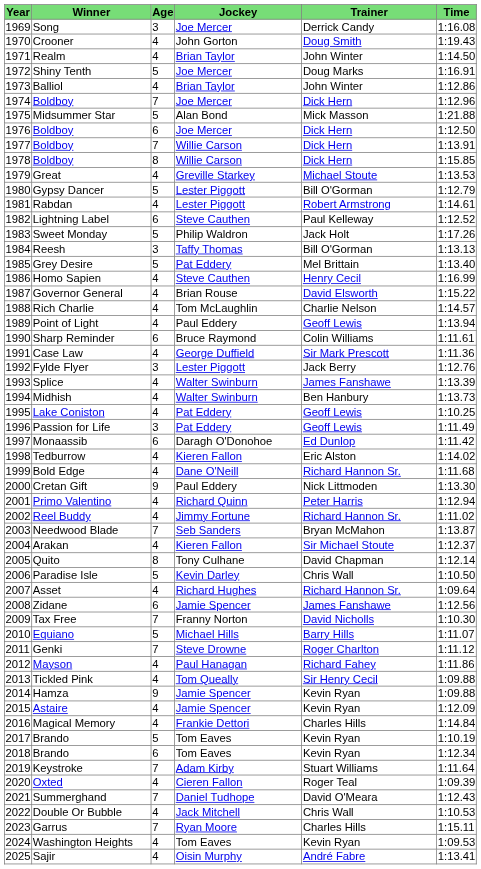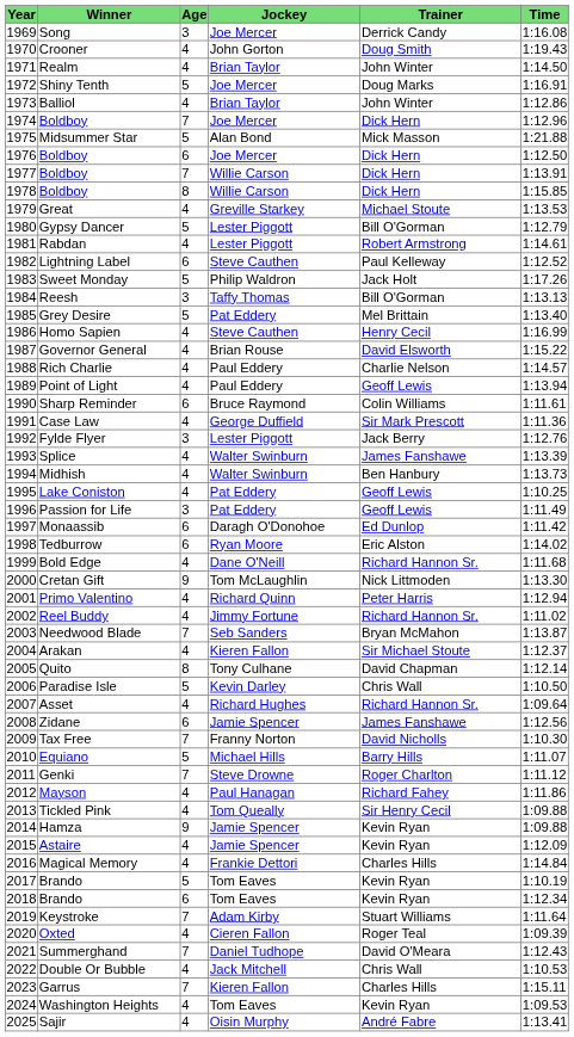Rich Charlie | Jockey: Tom McLaughlin -> Paul Eddery
Tedburrow | Age: 4 -> 6
Tedburrow | Jockey: Kieren Fallon -> Ryan Moore
Cretan Gift | Jockey: Paul Eddery -> Tom McLaughlin
Garrus | Jockey: Ryan Moore -> Kieren Fallon
